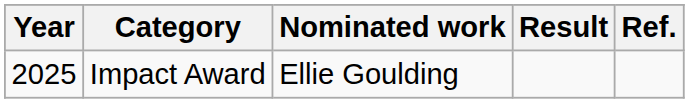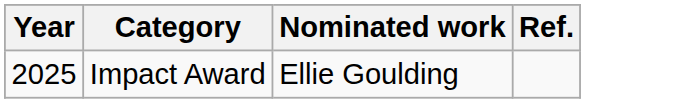- column: Result
